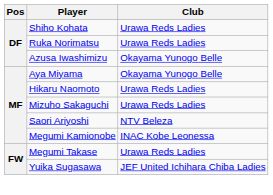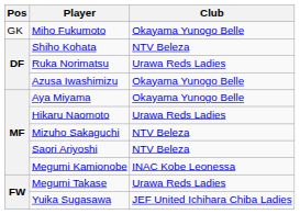+ row: GK | Miho Fukumoto | Okayama Yunogo Belle
Shiho Kohata | Club: Urawa Reds Ladies -> NTV Beleza
Mizuho Sakaguchi | Club: Urawa Reds Ladies -> NTV Beleza
